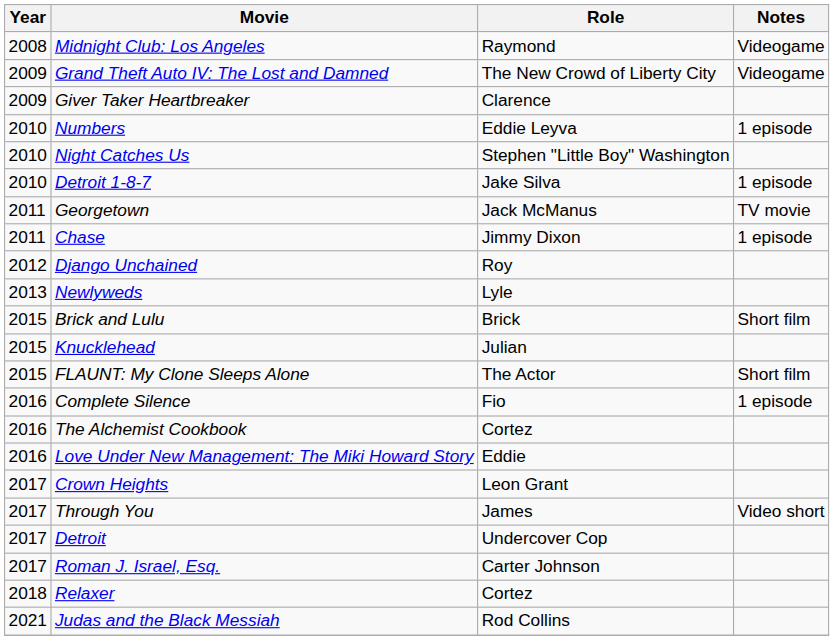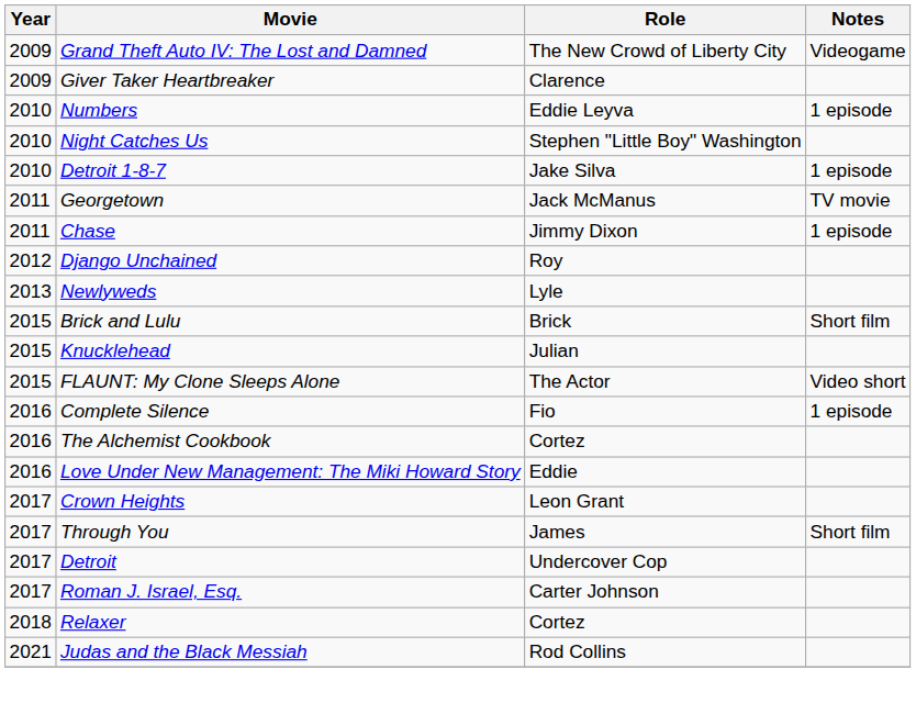- row: 2008 | Midnight Club: Los Angeles | Raymond | Videogame
FLAUNT: My Clone Sleeps Alone | Notes: Short film -> Video short
Through You | Notes: Video short -> Short film
